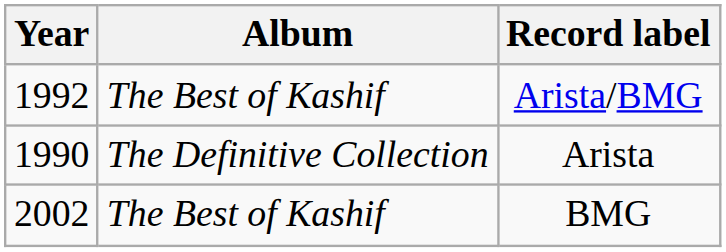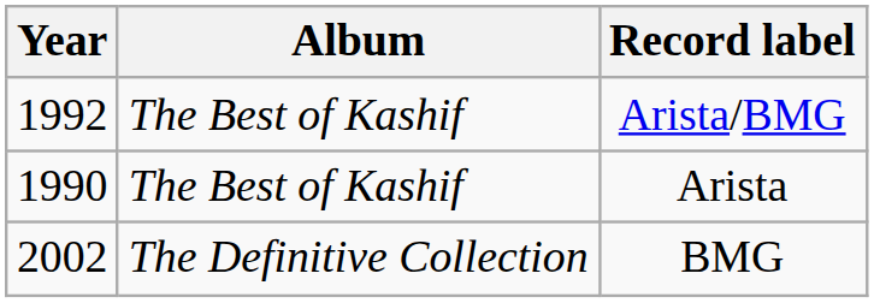Arista | Album: The Definitive Collection -> The Best of Kashif
BMG | Album: The Best of Kashif -> The Definitive Collection
